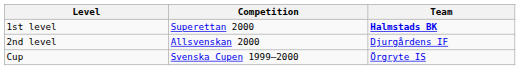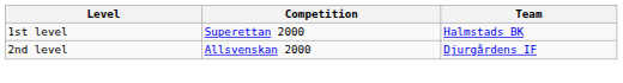1st level | Team: bold -> normal
- row: Cup | Svenska Cupen 1999–2000 | Örgryte IS
